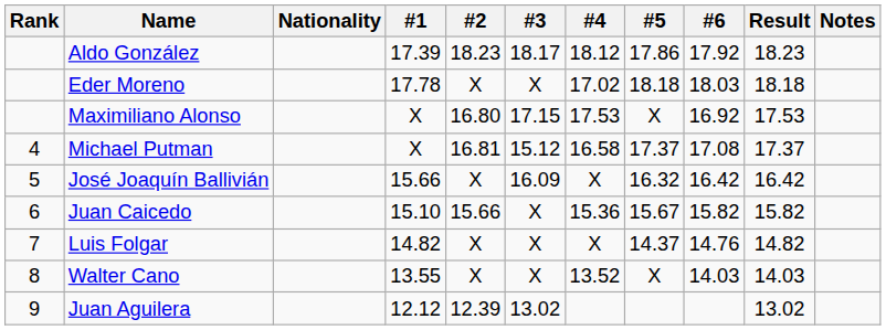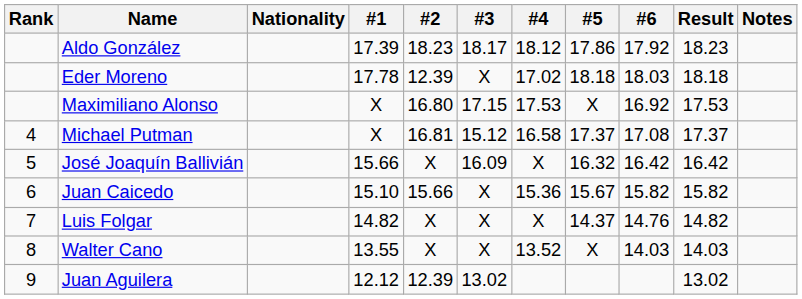Eder Moreno | #2: X -> 12.39
